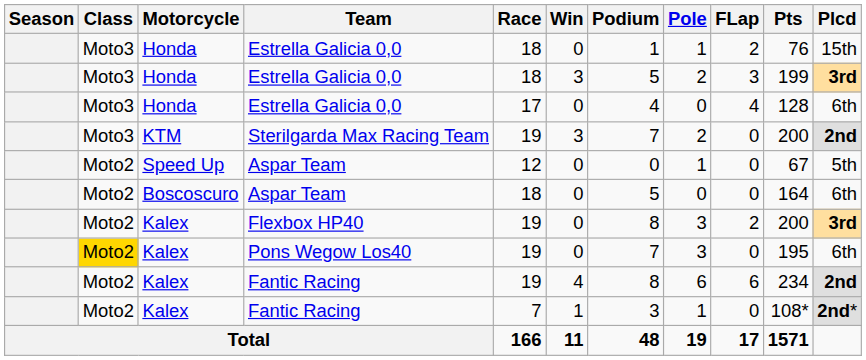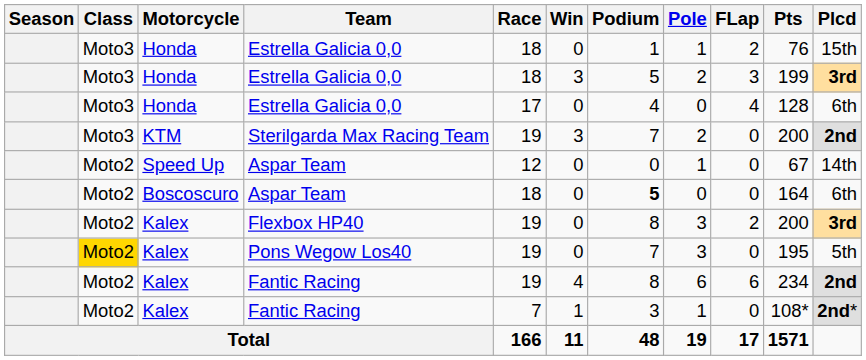Speed Up / Aspar Team | Plcd: 5th -> 14th
Boscoscuro / Aspar Team | Podium: normal -> bold
Pons Wegow Los40 | Plcd: 6th -> 5th
